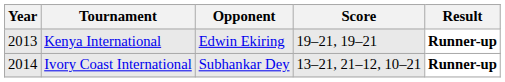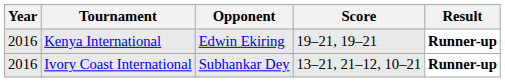Kenya International | Year: 2013 -> 2016
Ivory Coast International | Year: 2014 -> 2016
